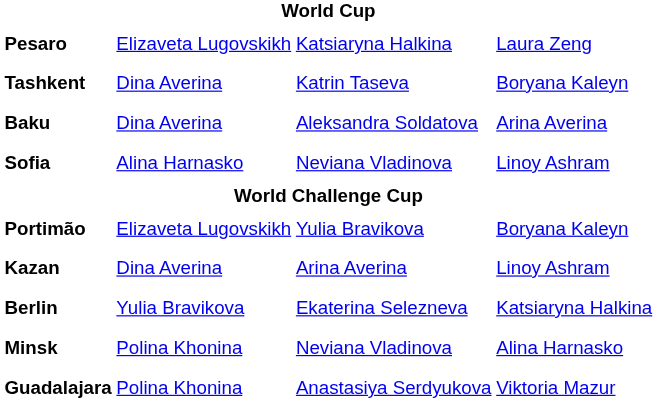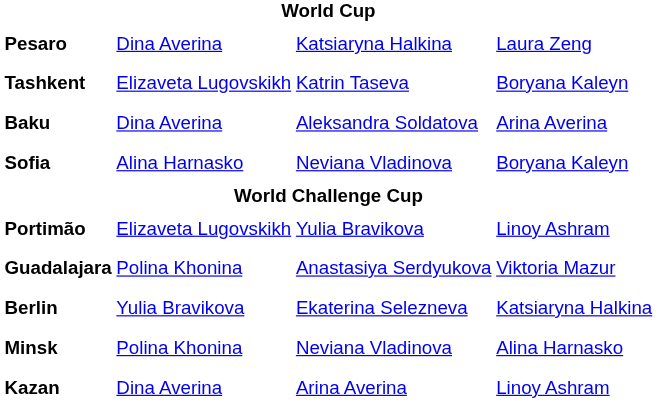Pesaro | column 2: Elizaveta Lugovskikh -> Dina Averina
Tashkent | column 2: Dina Averina -> Elizaveta Lugovskikh
Sofia | column 4: Linoy Ashram -> Boryana Kaleyn
Portimão | column 4: Boryana Kaleyn -> Linoy Ashram
rows swapped: Guadalajara <-> Kazan
